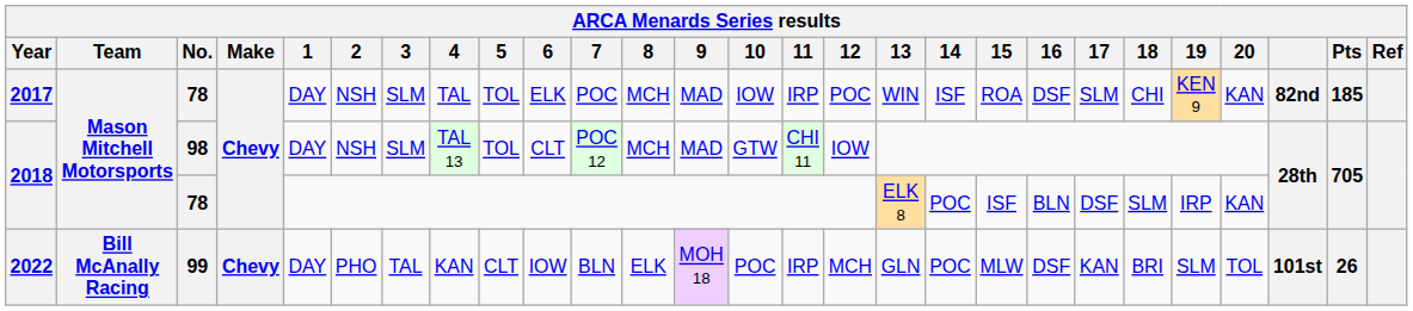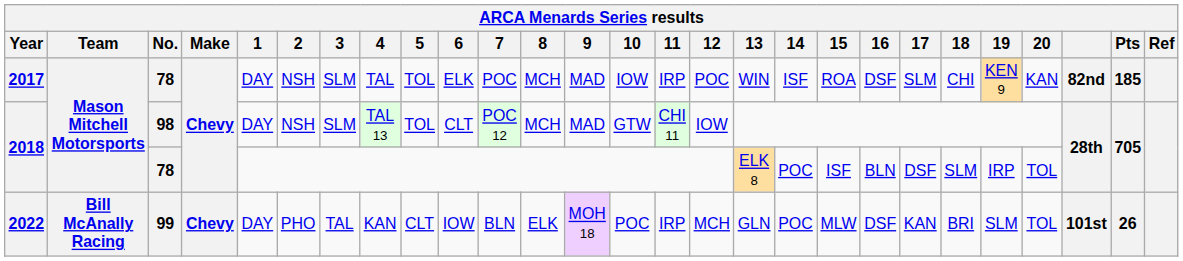2018 / 78 | 20: KAN -> TOL
